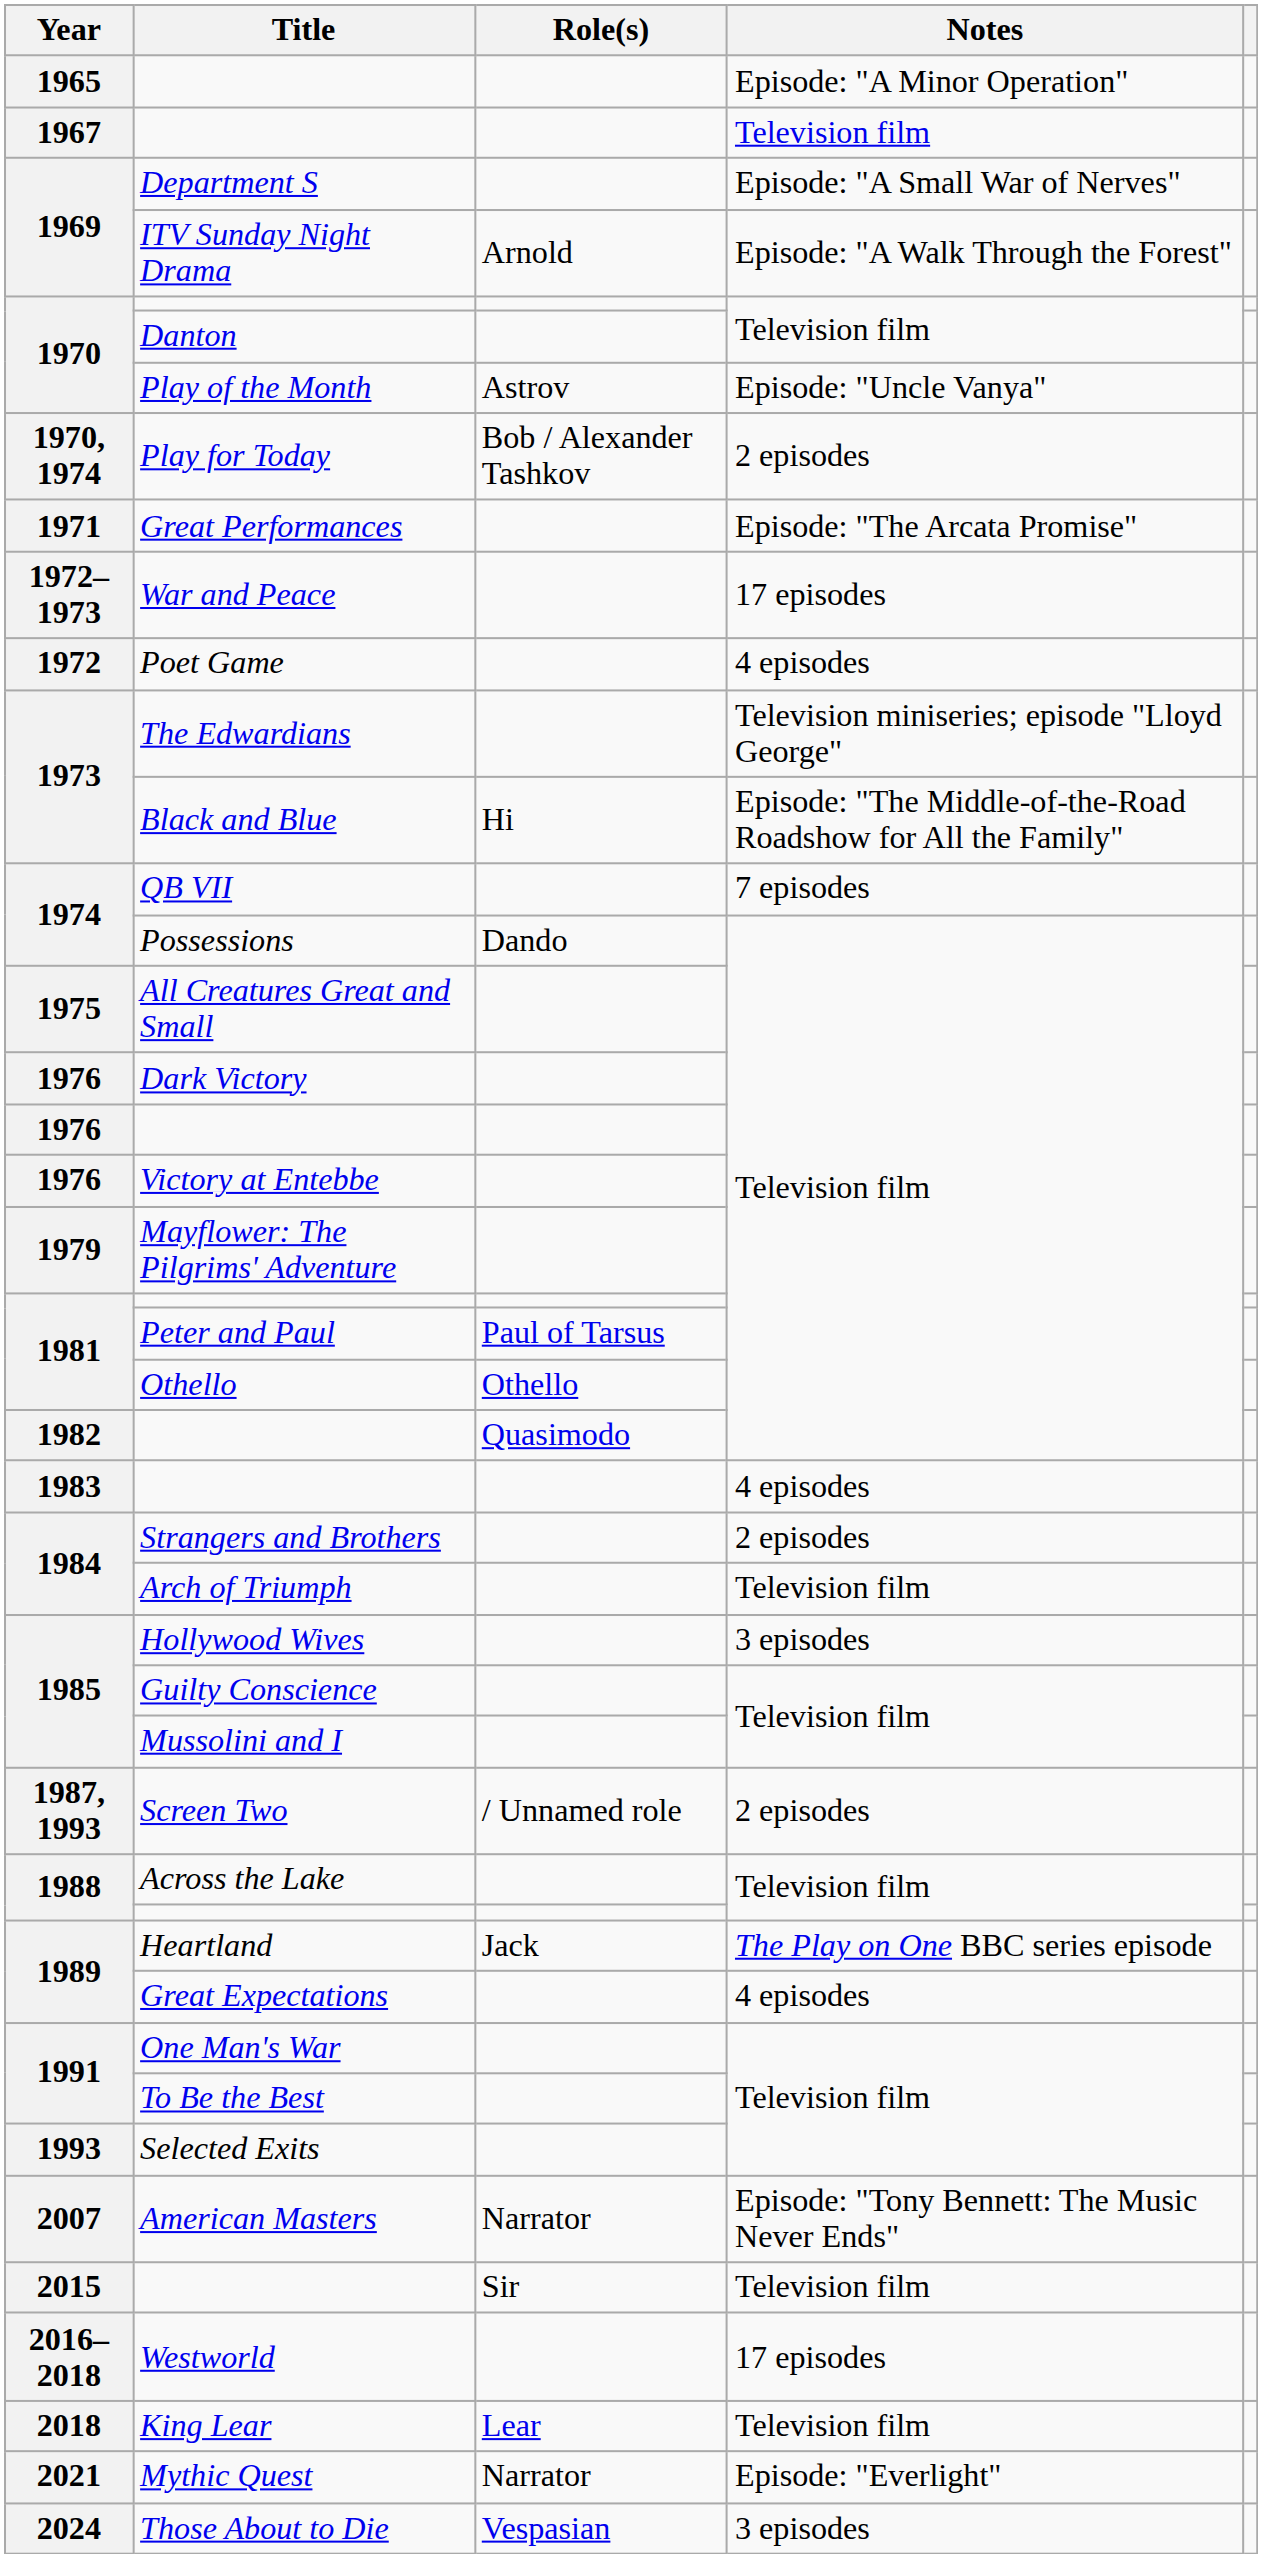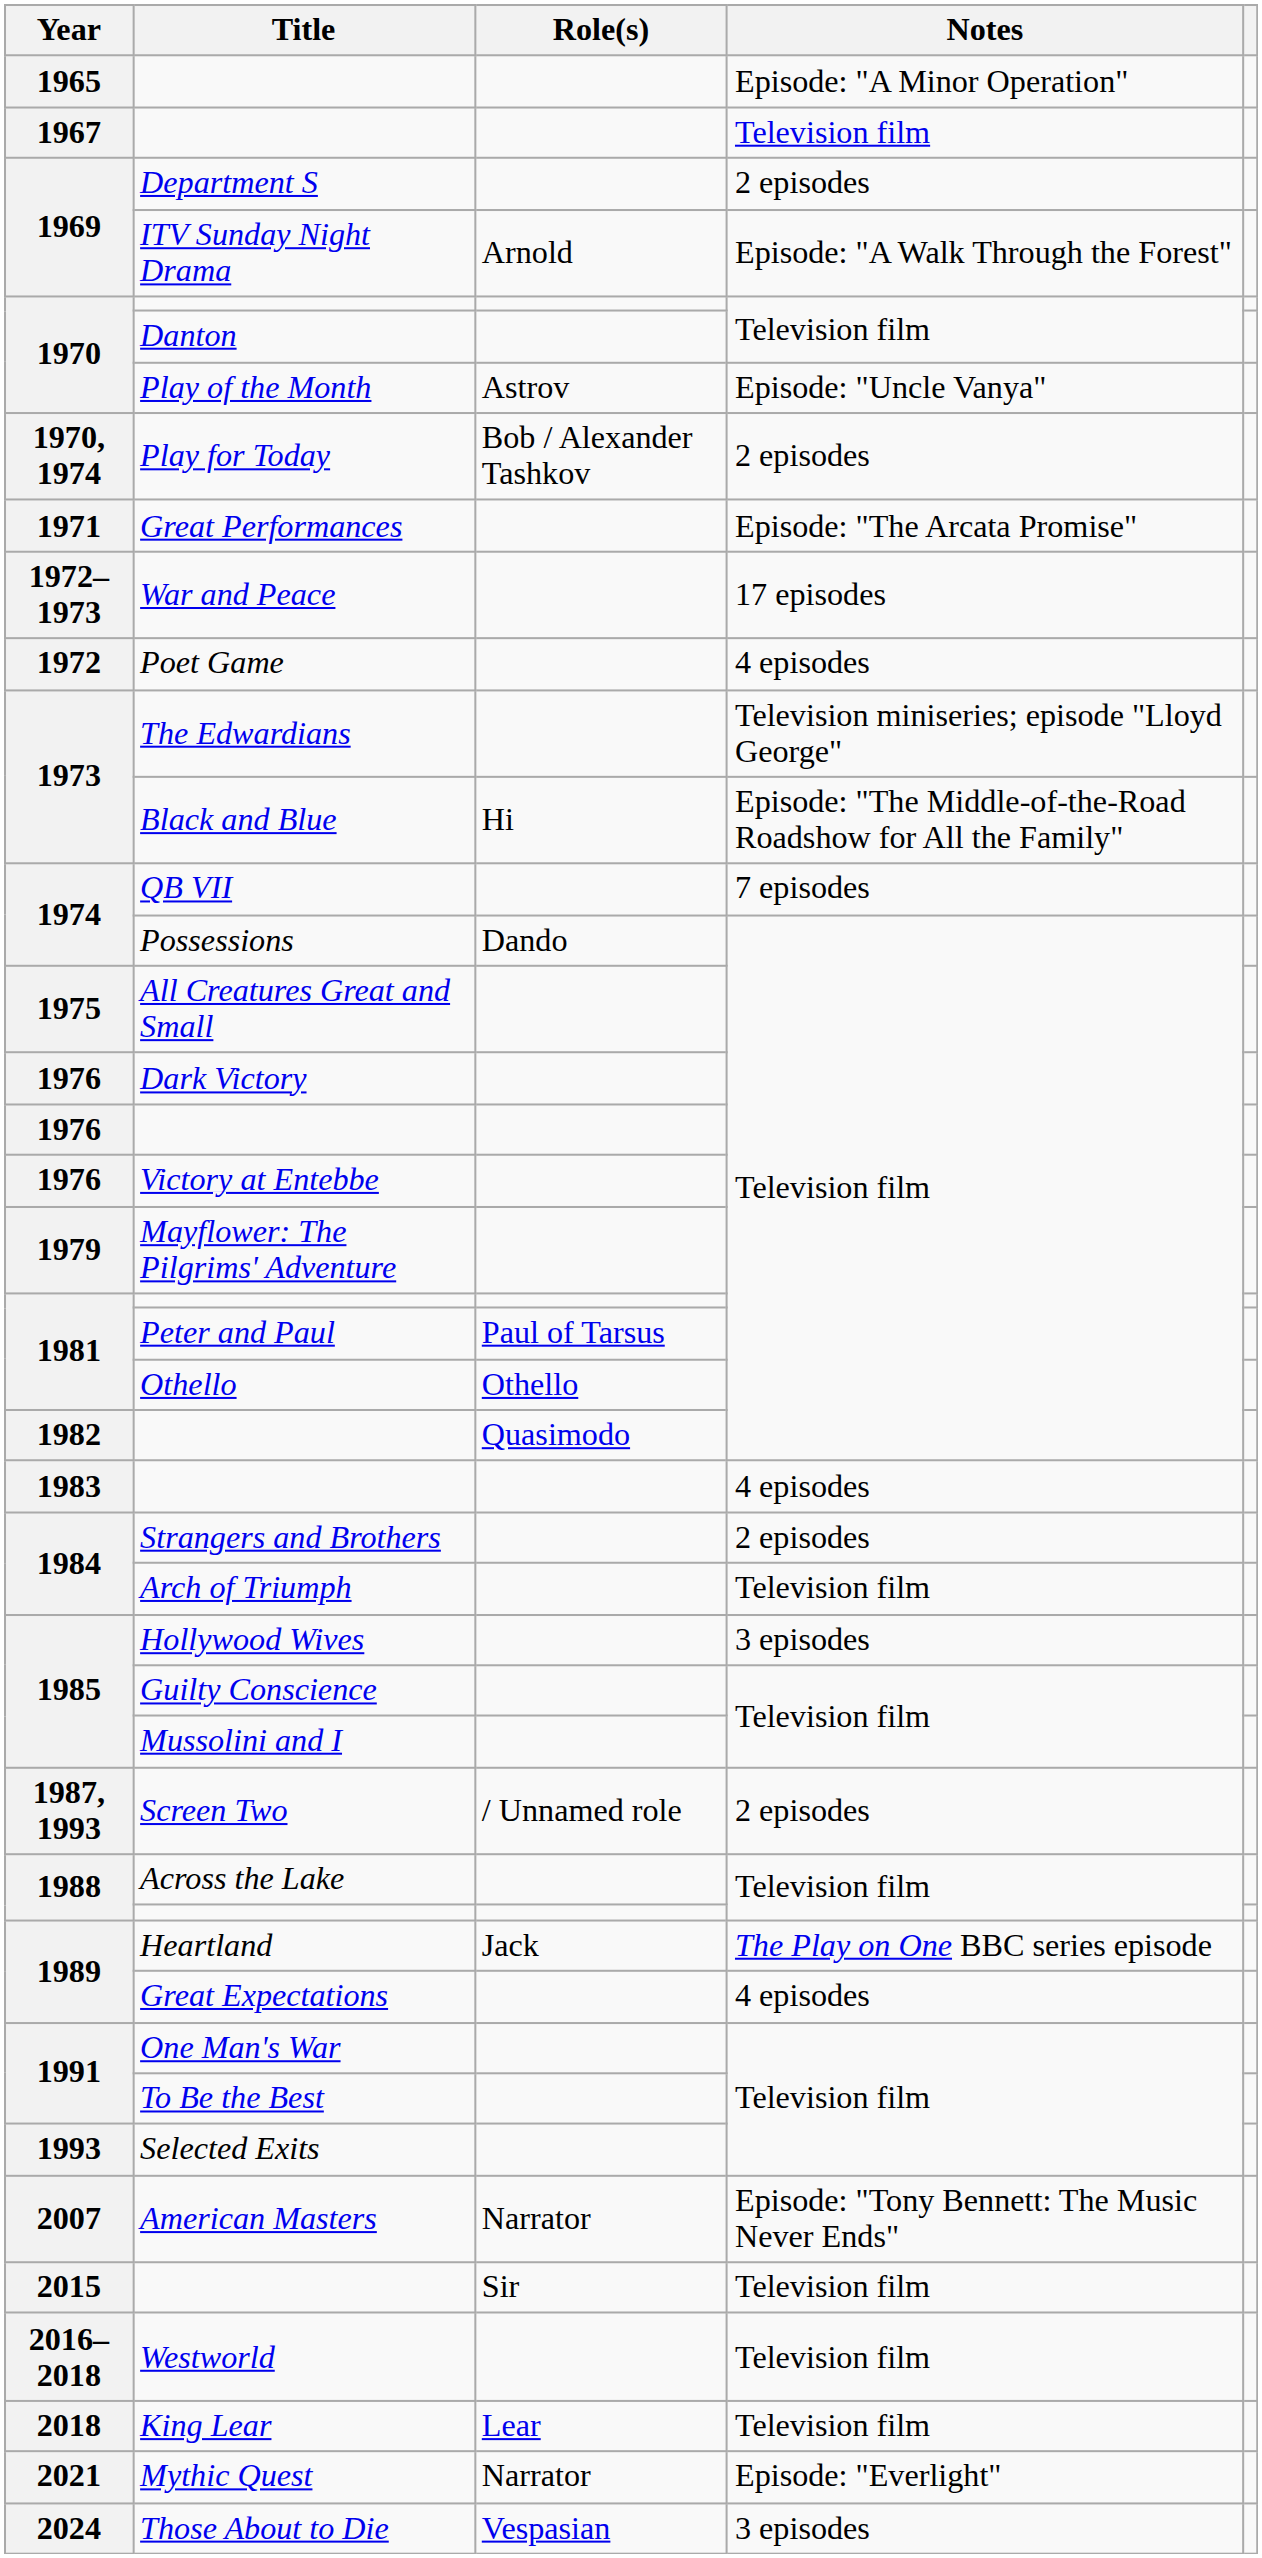Department S | Notes: Episode: "A Small War of Nerves" -> 2 episodes
Westworld | Notes: 17 episodes -> Television film
